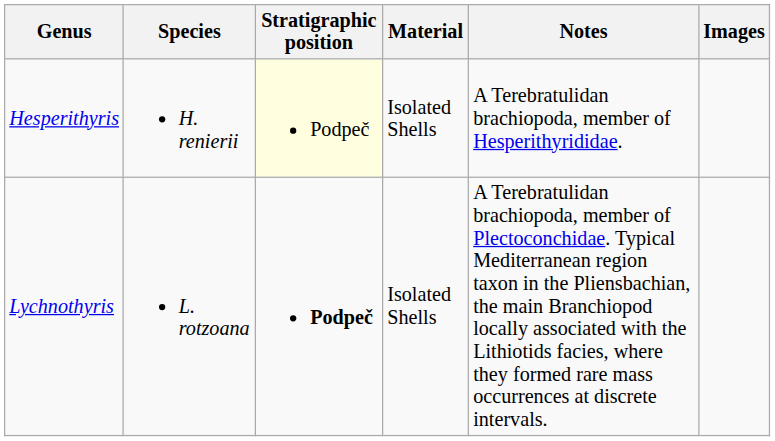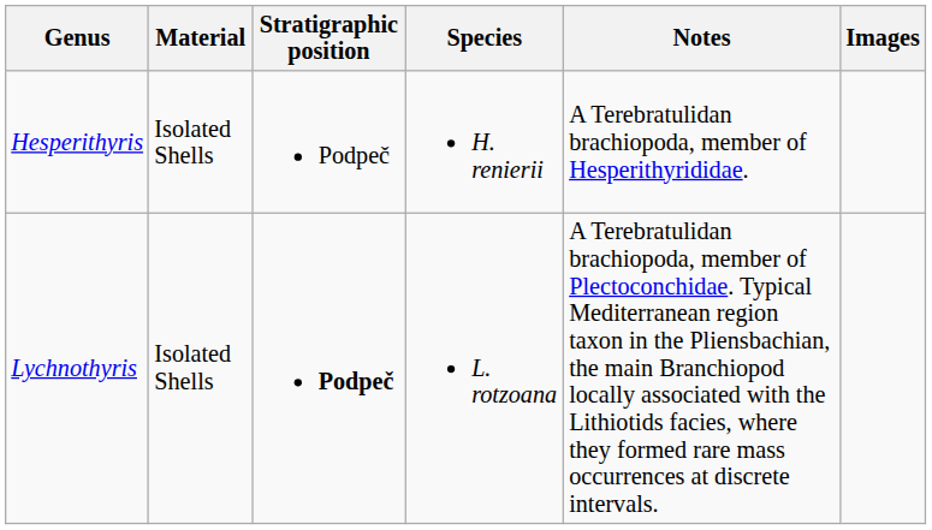columns swapped: Species <-> Material
Hesperithyris | Stratigraphic position: lightyellow background -> no background
